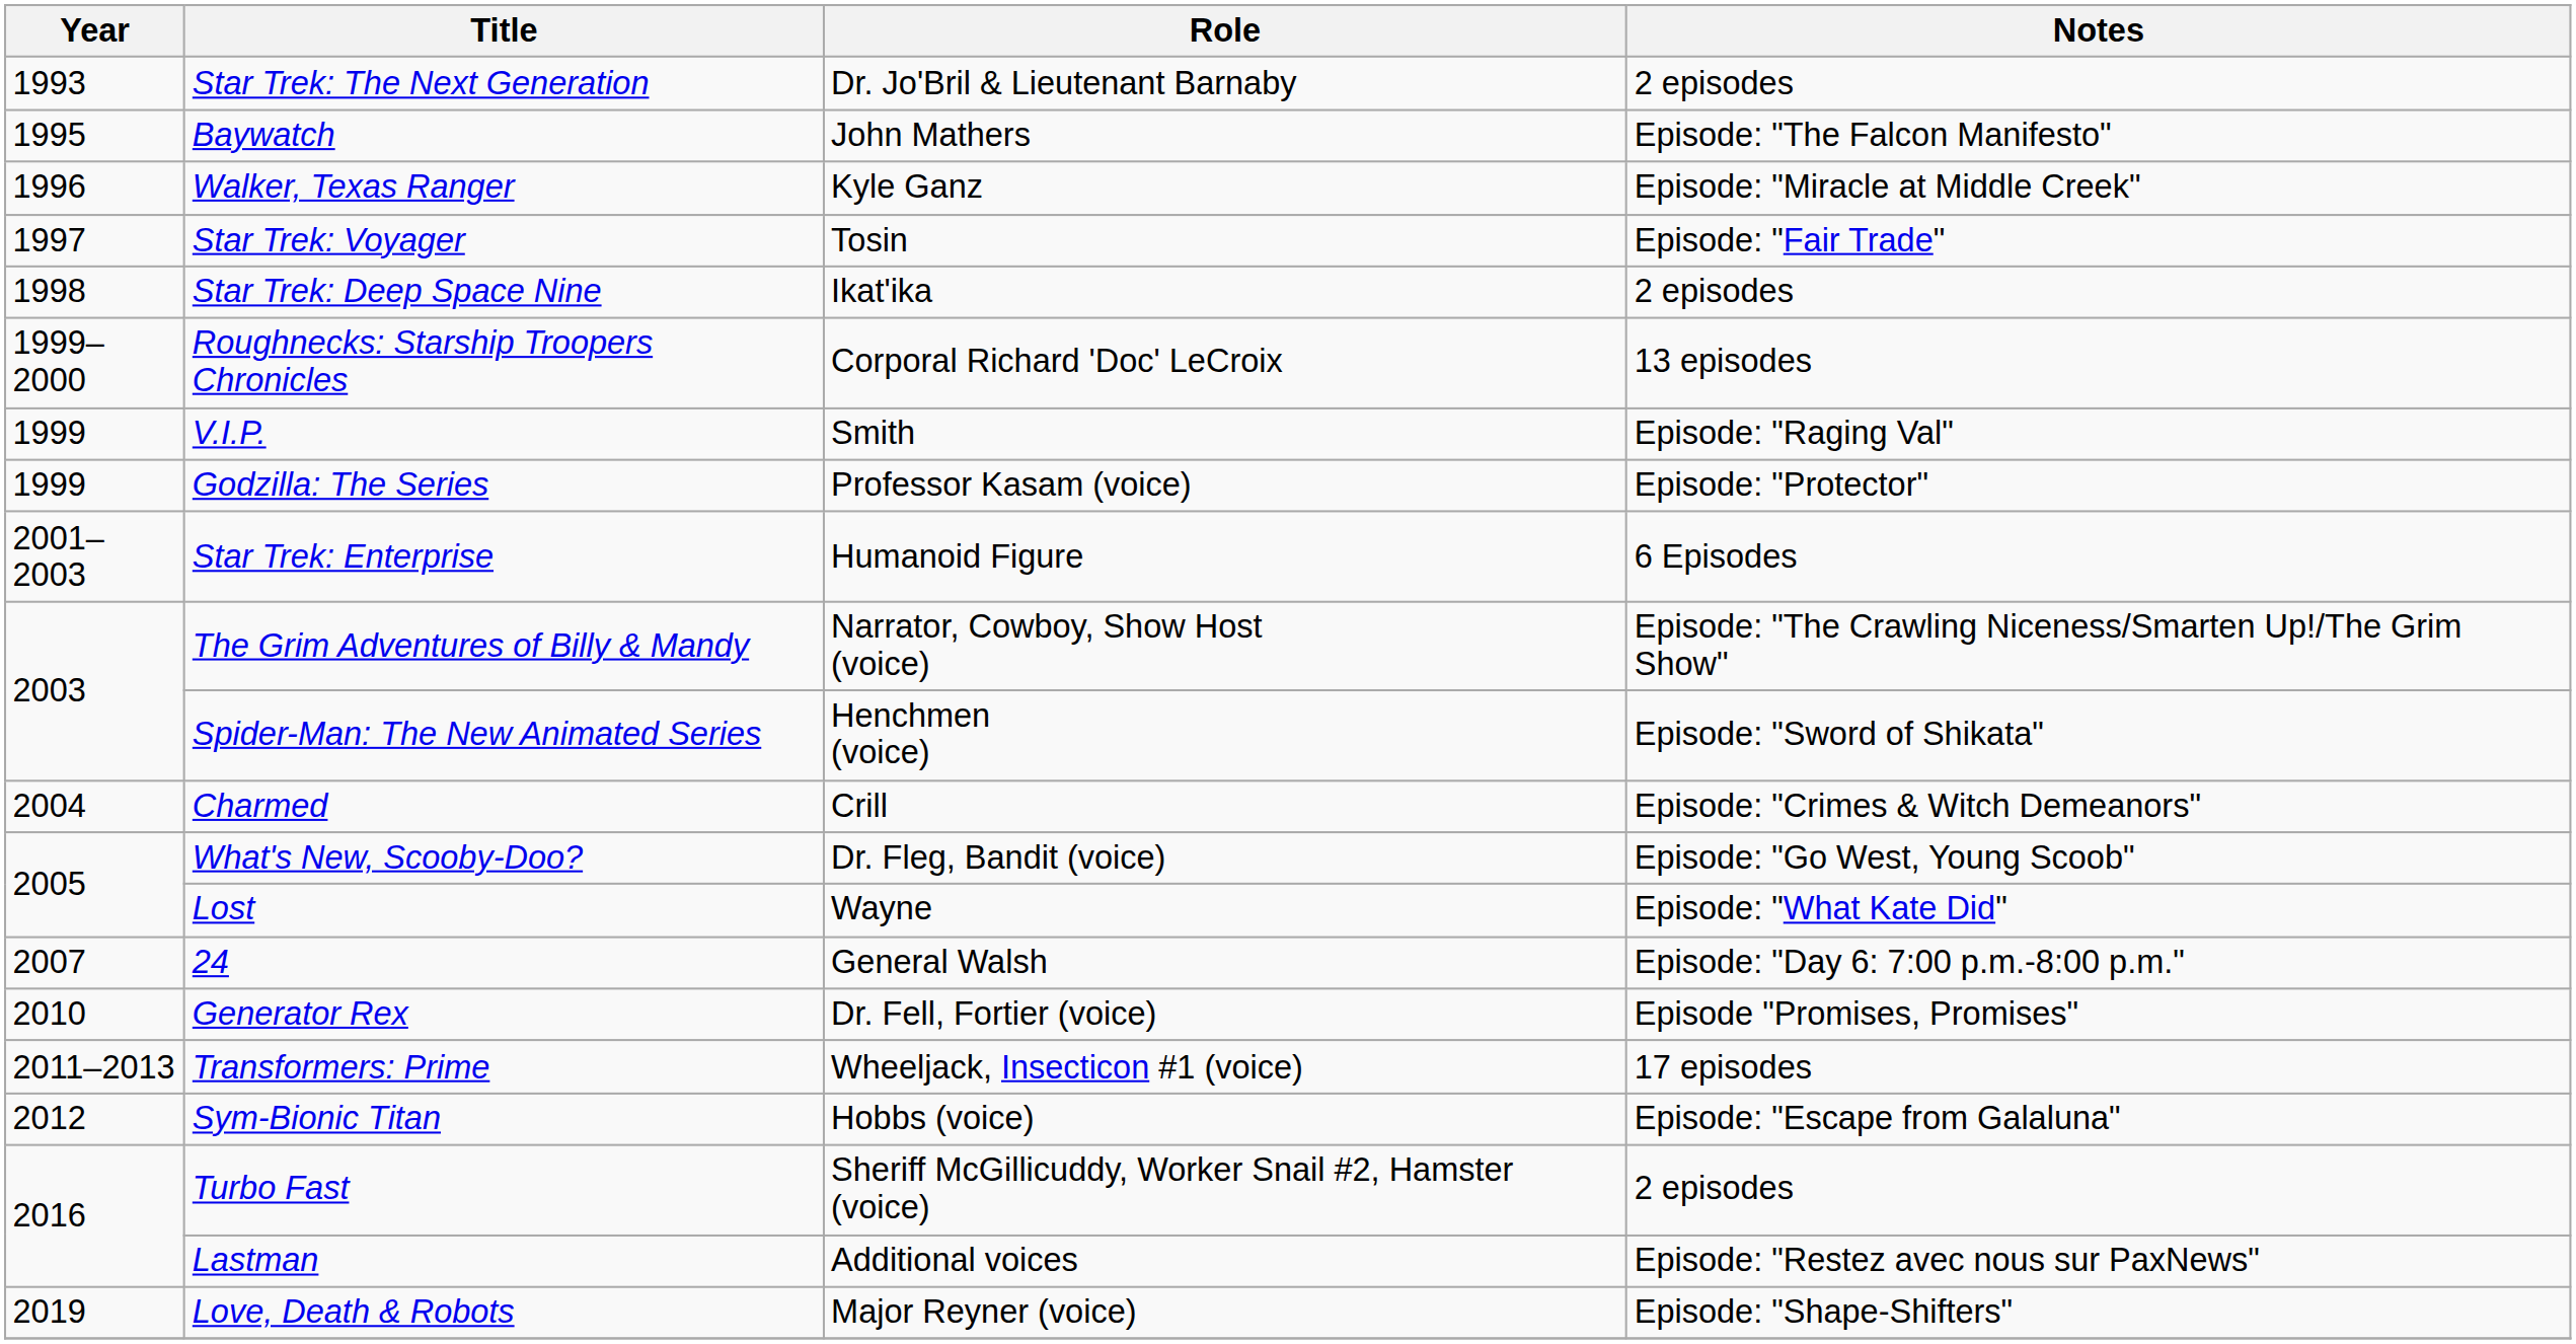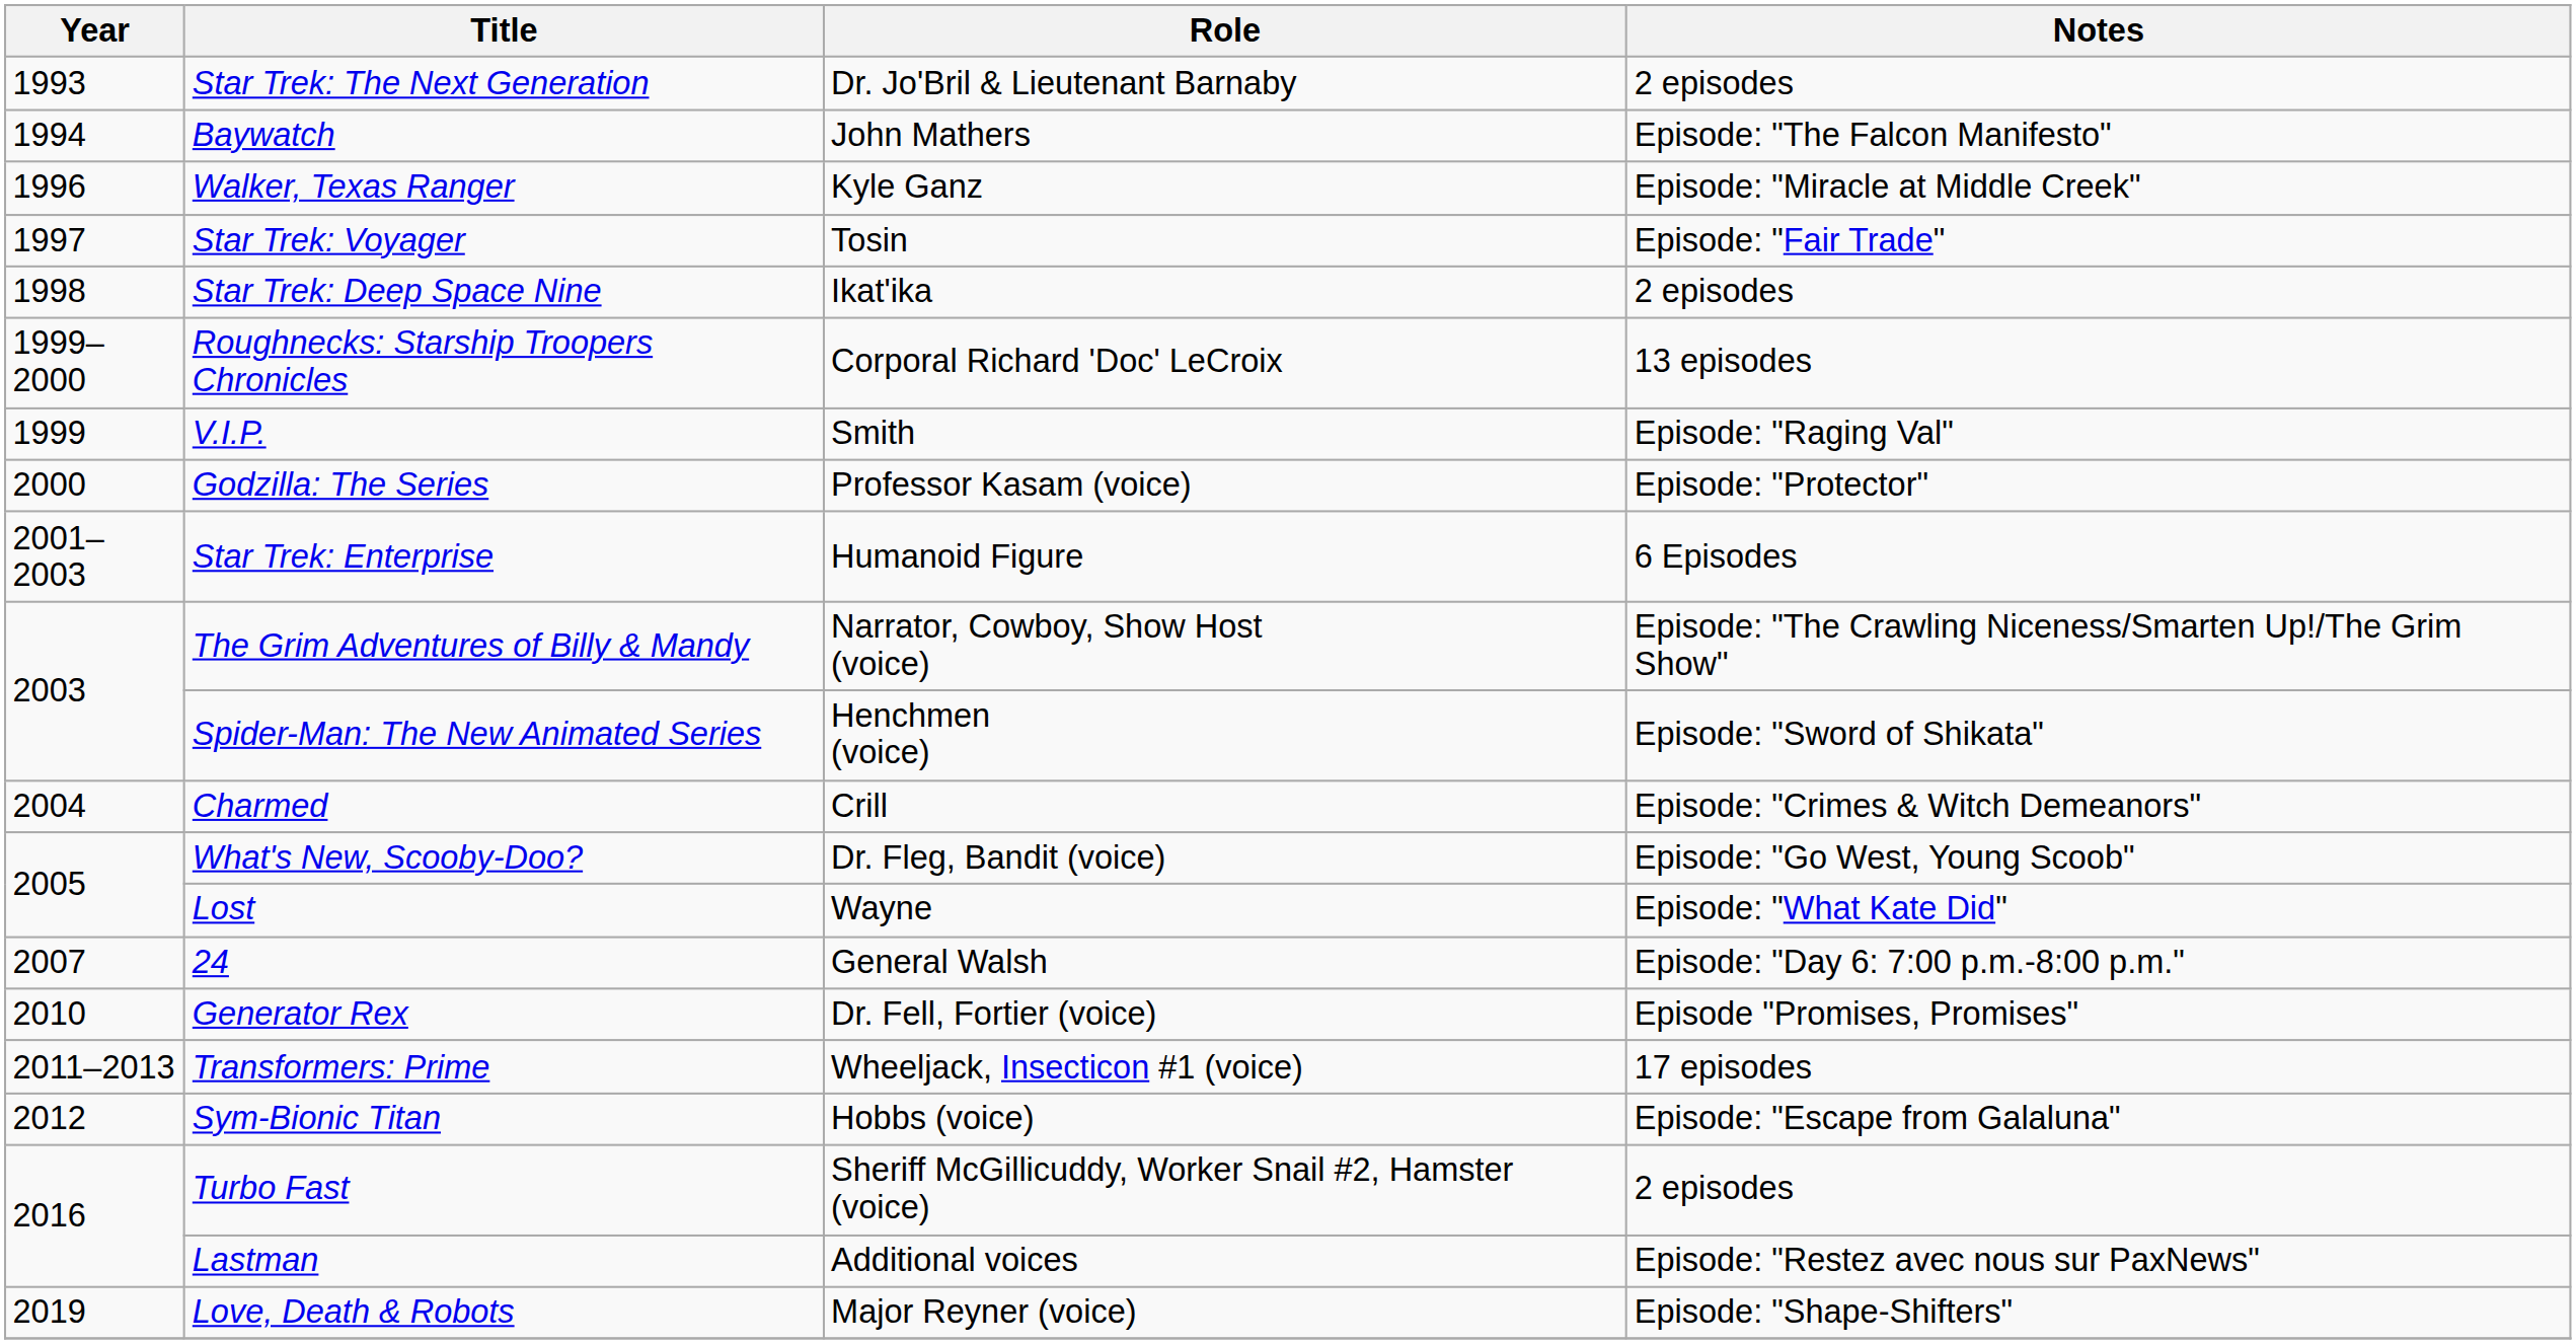Baywatch | Year: 1995 -> 1994
Godzilla: The Series | Year: 1999 -> 2000
